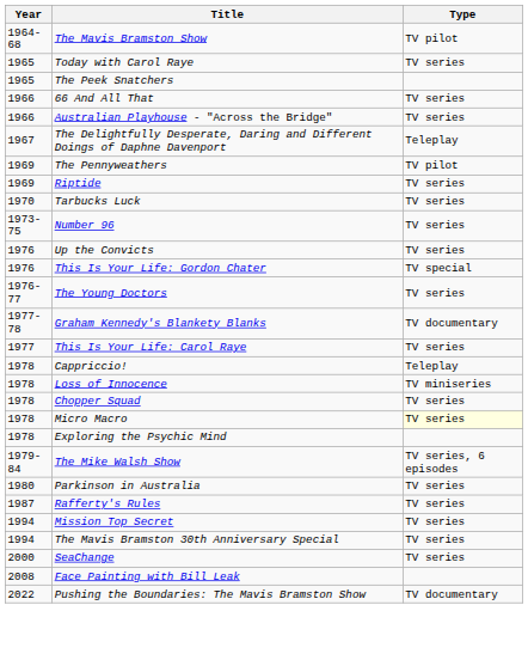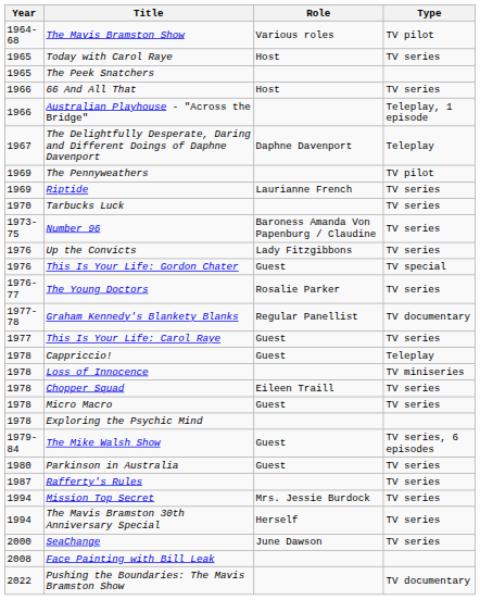+ column: Role | Various roles | Host | Host | Daphne Davenport | Laurianne French | Baroness Amanda Von Papenburg / Claudine | Lady Fitzgibbons | Guest | Rosalie Parker | Regular Panellist | Guest | Guest | Eileen Traill | Guest | Guest | Guest | Mrs. Jessie Burdock | Herself | June Dawson
Australian Playhouse - "Across the Bridge" | Type: TV series -> Teleplay, 1 episode
Micro Macro | Type: lightyellow background -> no background
